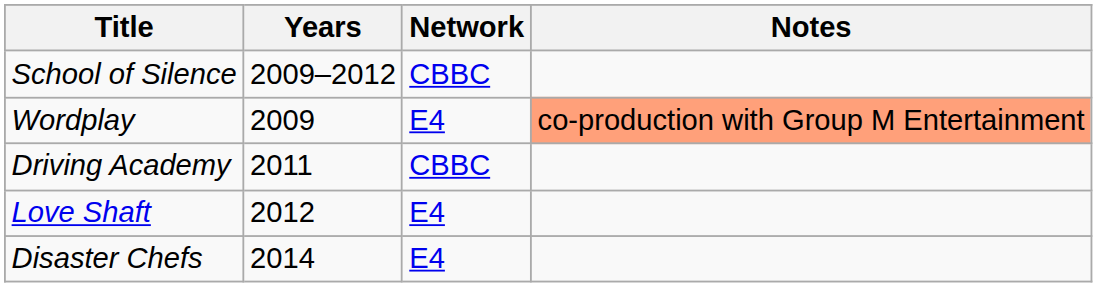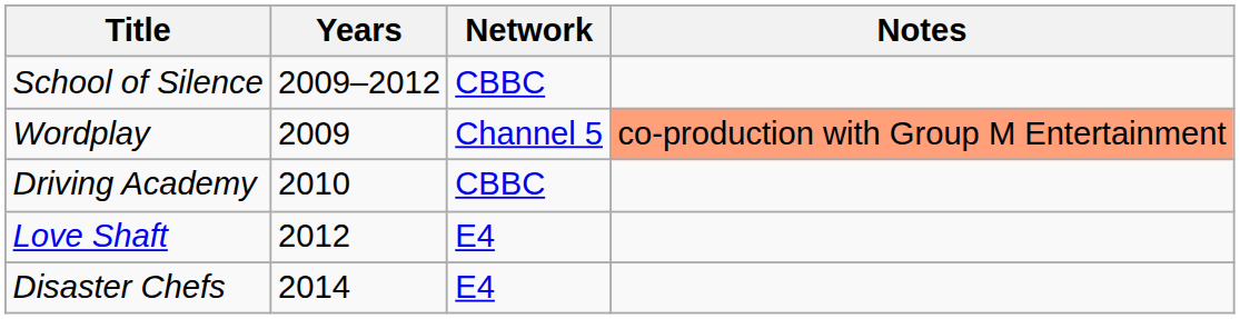Wordplay | Network: E4 -> Channel 5
Driving Academy | Years: 2011 -> 2010
